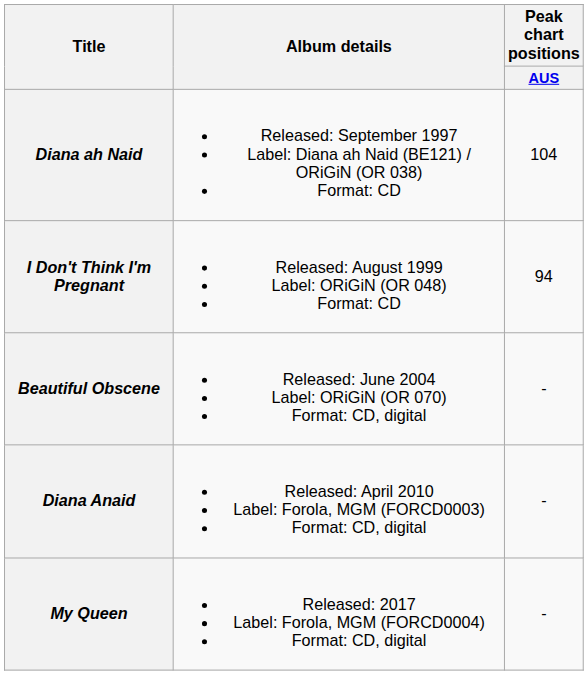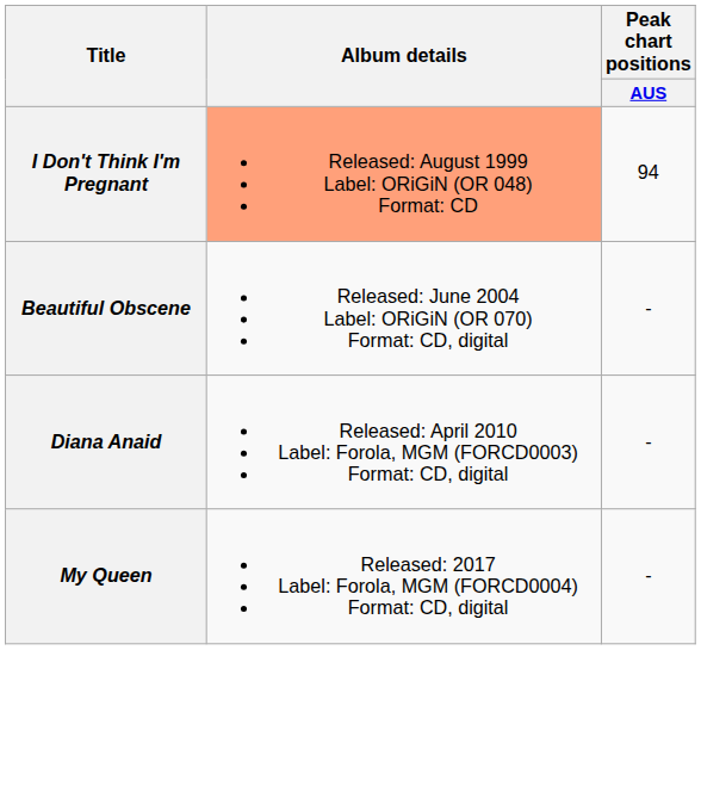- row: Diana ah Naid | Released: September 1997 Label: Diana ah Naid (BE121) / ORiGiN (OR 038) Format: CD | 104
I Don't Think I'm Pregnant | Album details: no background -> lightsalmon background
